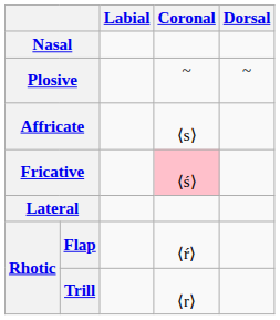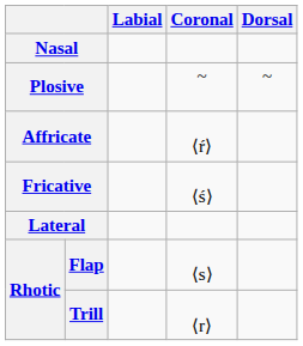Affricate | Coronal: ⟨s⟩ -> ⟨ŕ⟩
Fricative | Coronal: pink background -> no background
Flap | Coronal: ⟨ŕ⟩ -> ⟨s⟩
